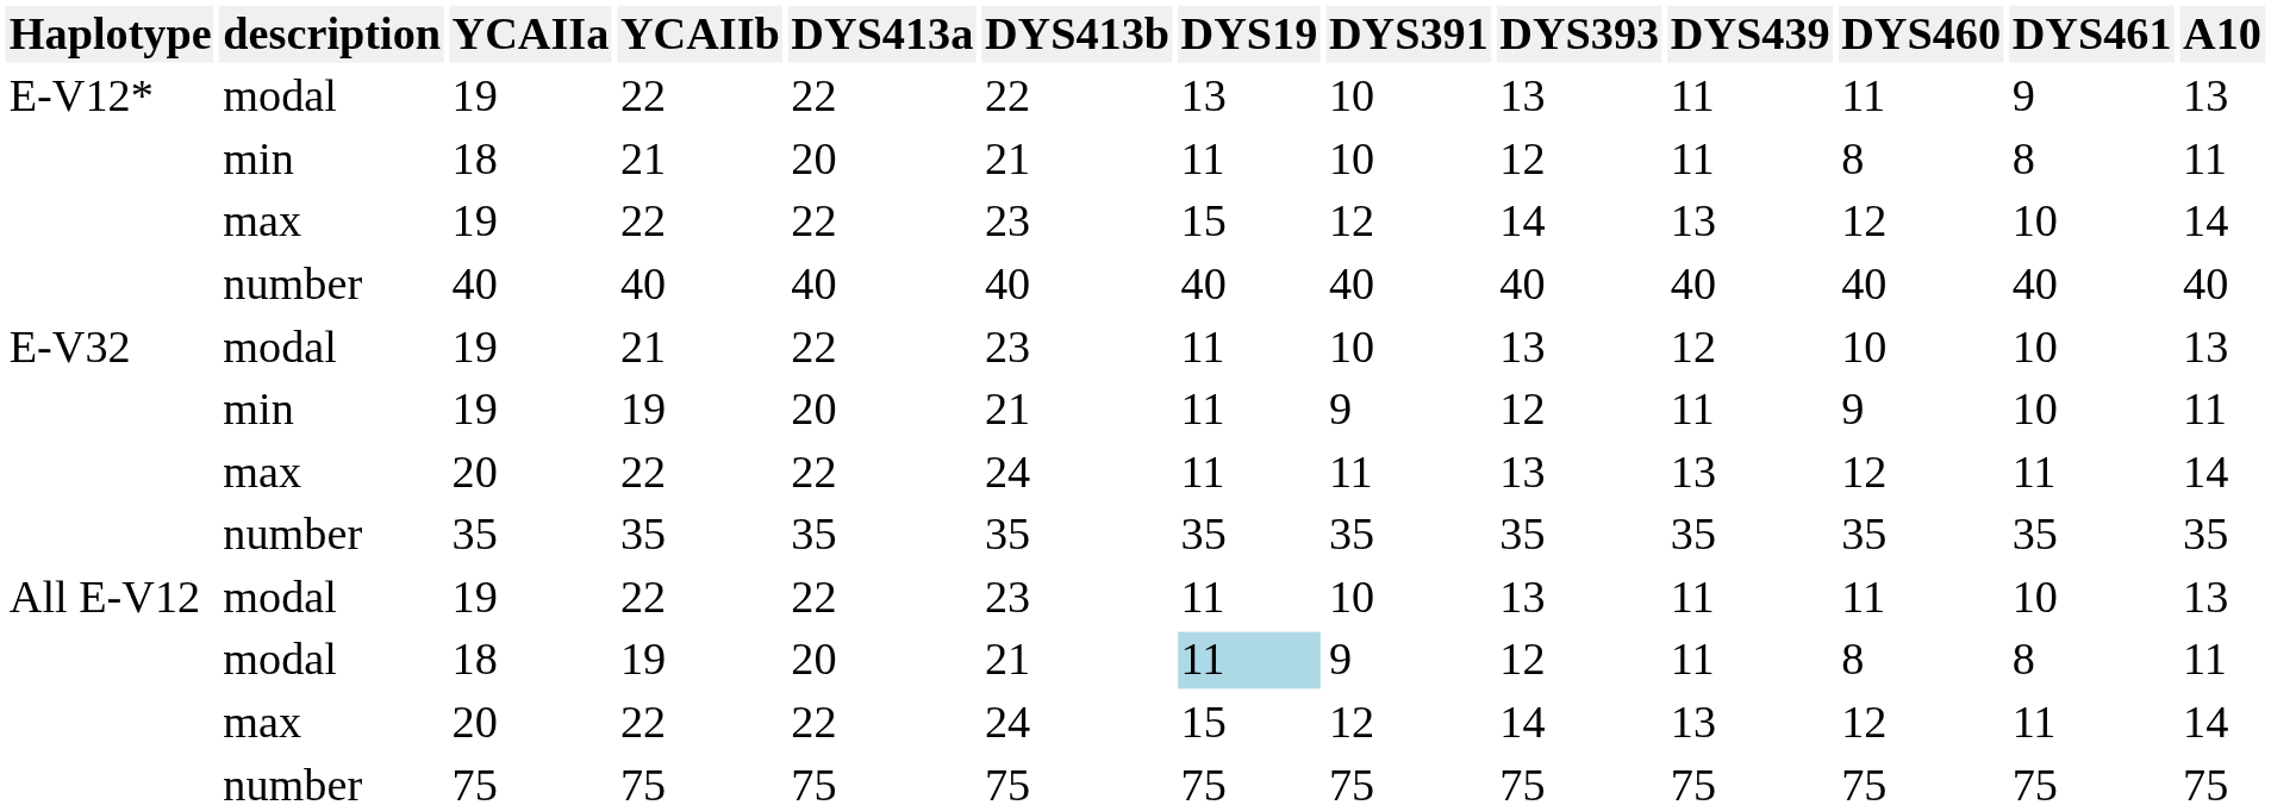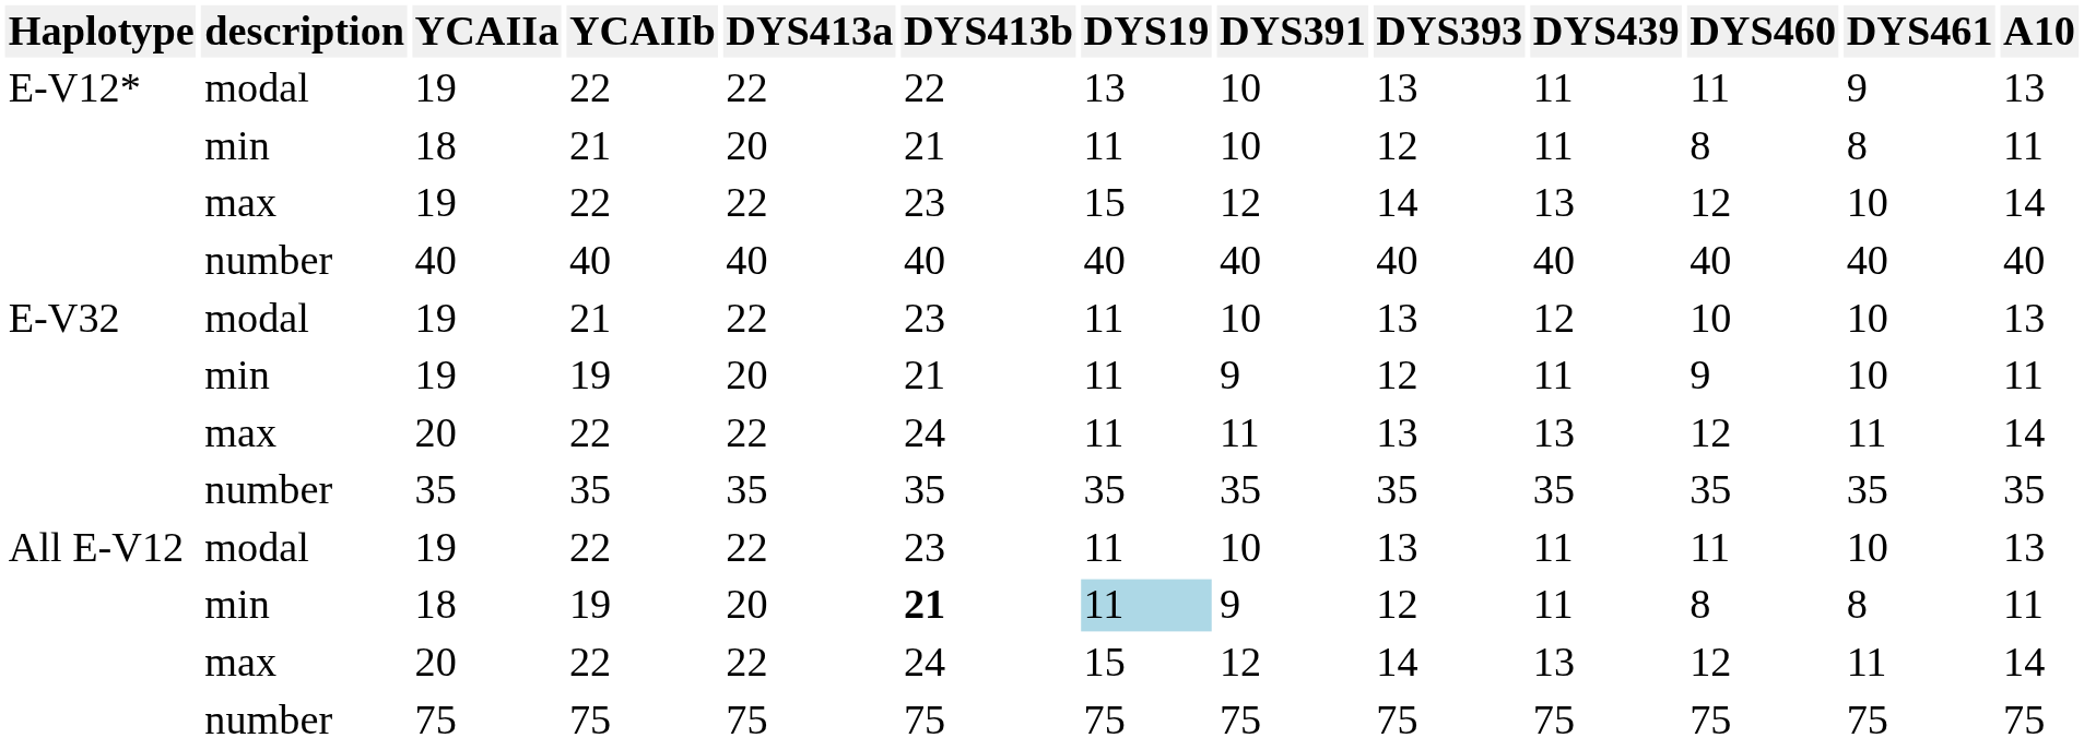18 / 19 | description: modal -> min
18 / 19 | DYS413b: normal -> bold
